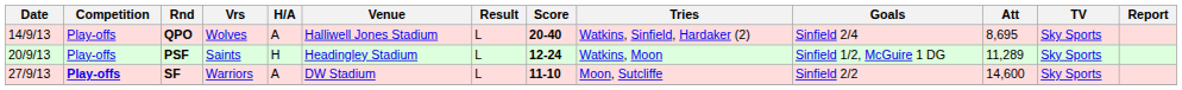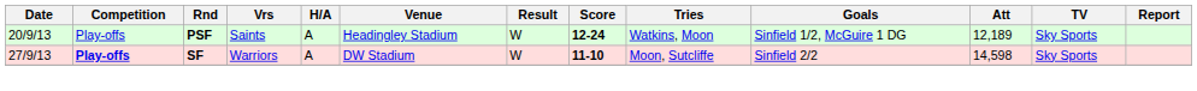- row: 14/9/13 | Play-offs | QPO | Wolves | A | Halliwell Jones Stadium | L | 20-40 | Watkins, Sinfield, Hardaker (2) | Sinfield 2/4 | 8,695 | Sky Sports
PSF | H/A: H -> A
PSF | Result: L -> W
PSF | Att: 11,289 -> 12,189
SF | Result: L -> W
SF | Att: 14,600 -> 14,598
